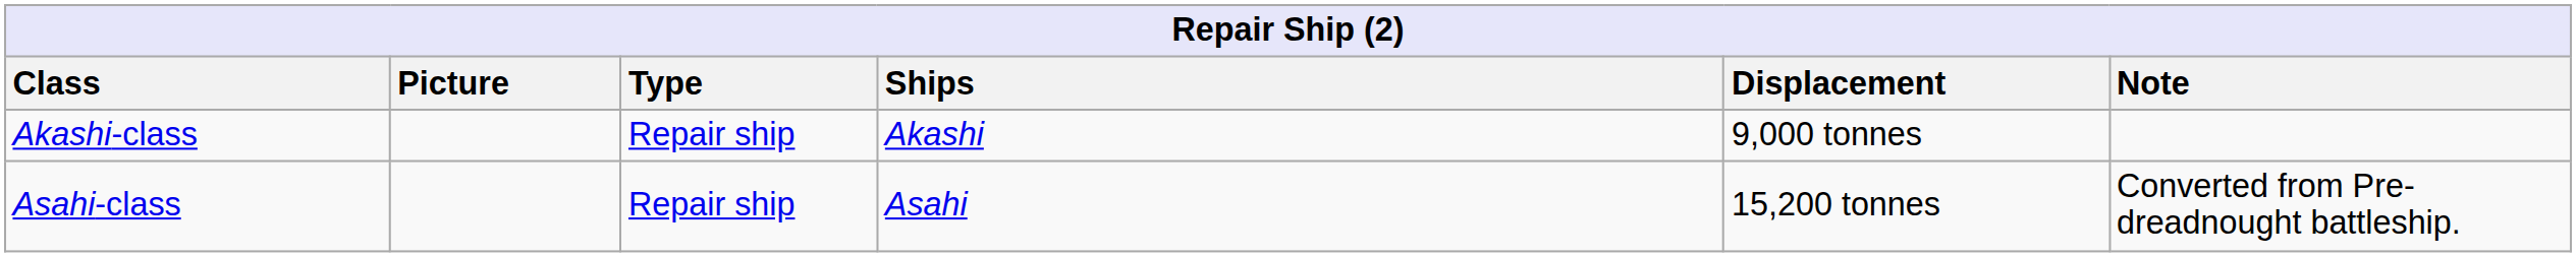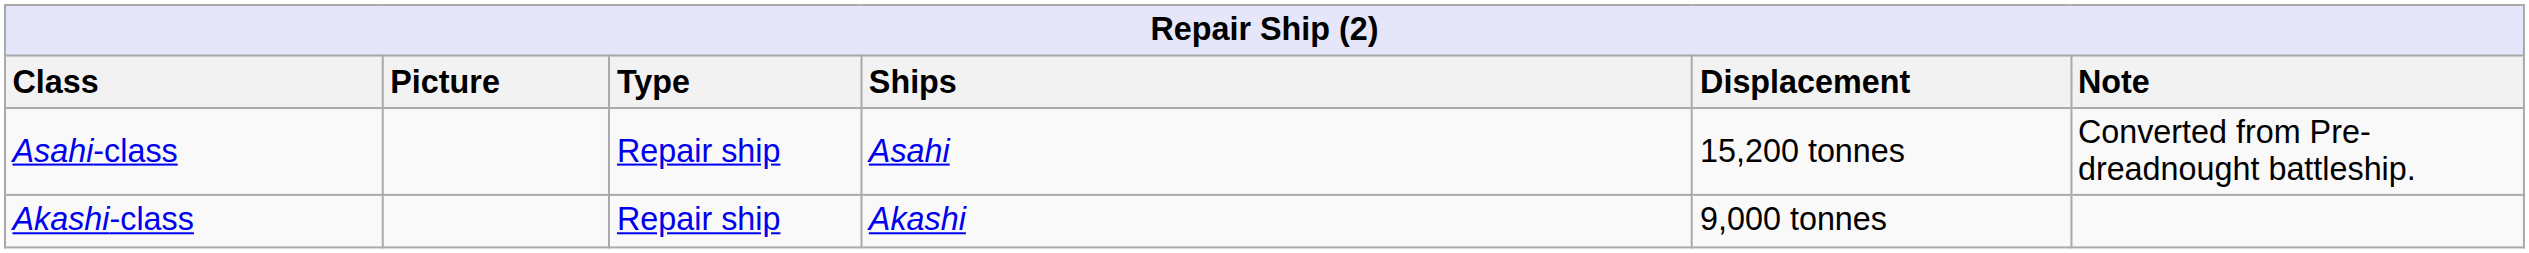rows swapped: Asahi-class <-> Akashi-class
